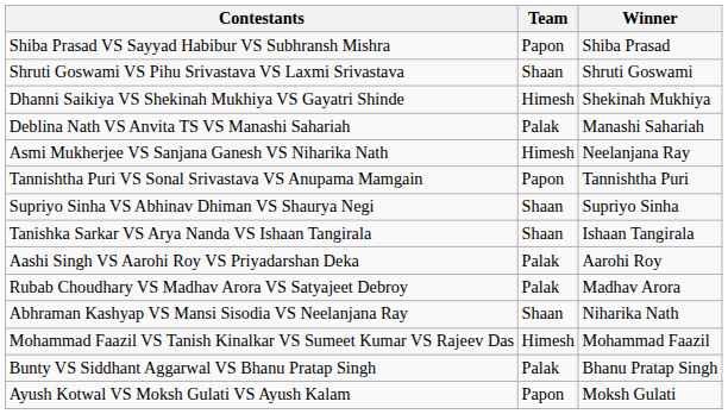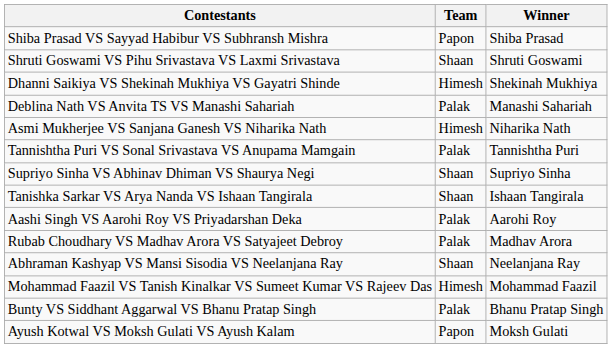Asmi Mukherjee VS Sanjana Ganesh VS Niharika Nath | Winner: Neelanjana Ray -> Niharika Nath
Tannishtha Puri VS Sonal Srivastava VS Anupama Mamgain | Team: Papon -> Palak
Abhraman Kashyap VS Mansi Sisodia VS Neelanjana Ray | Winner: Niharika Nath -> Neelanjana Ray
